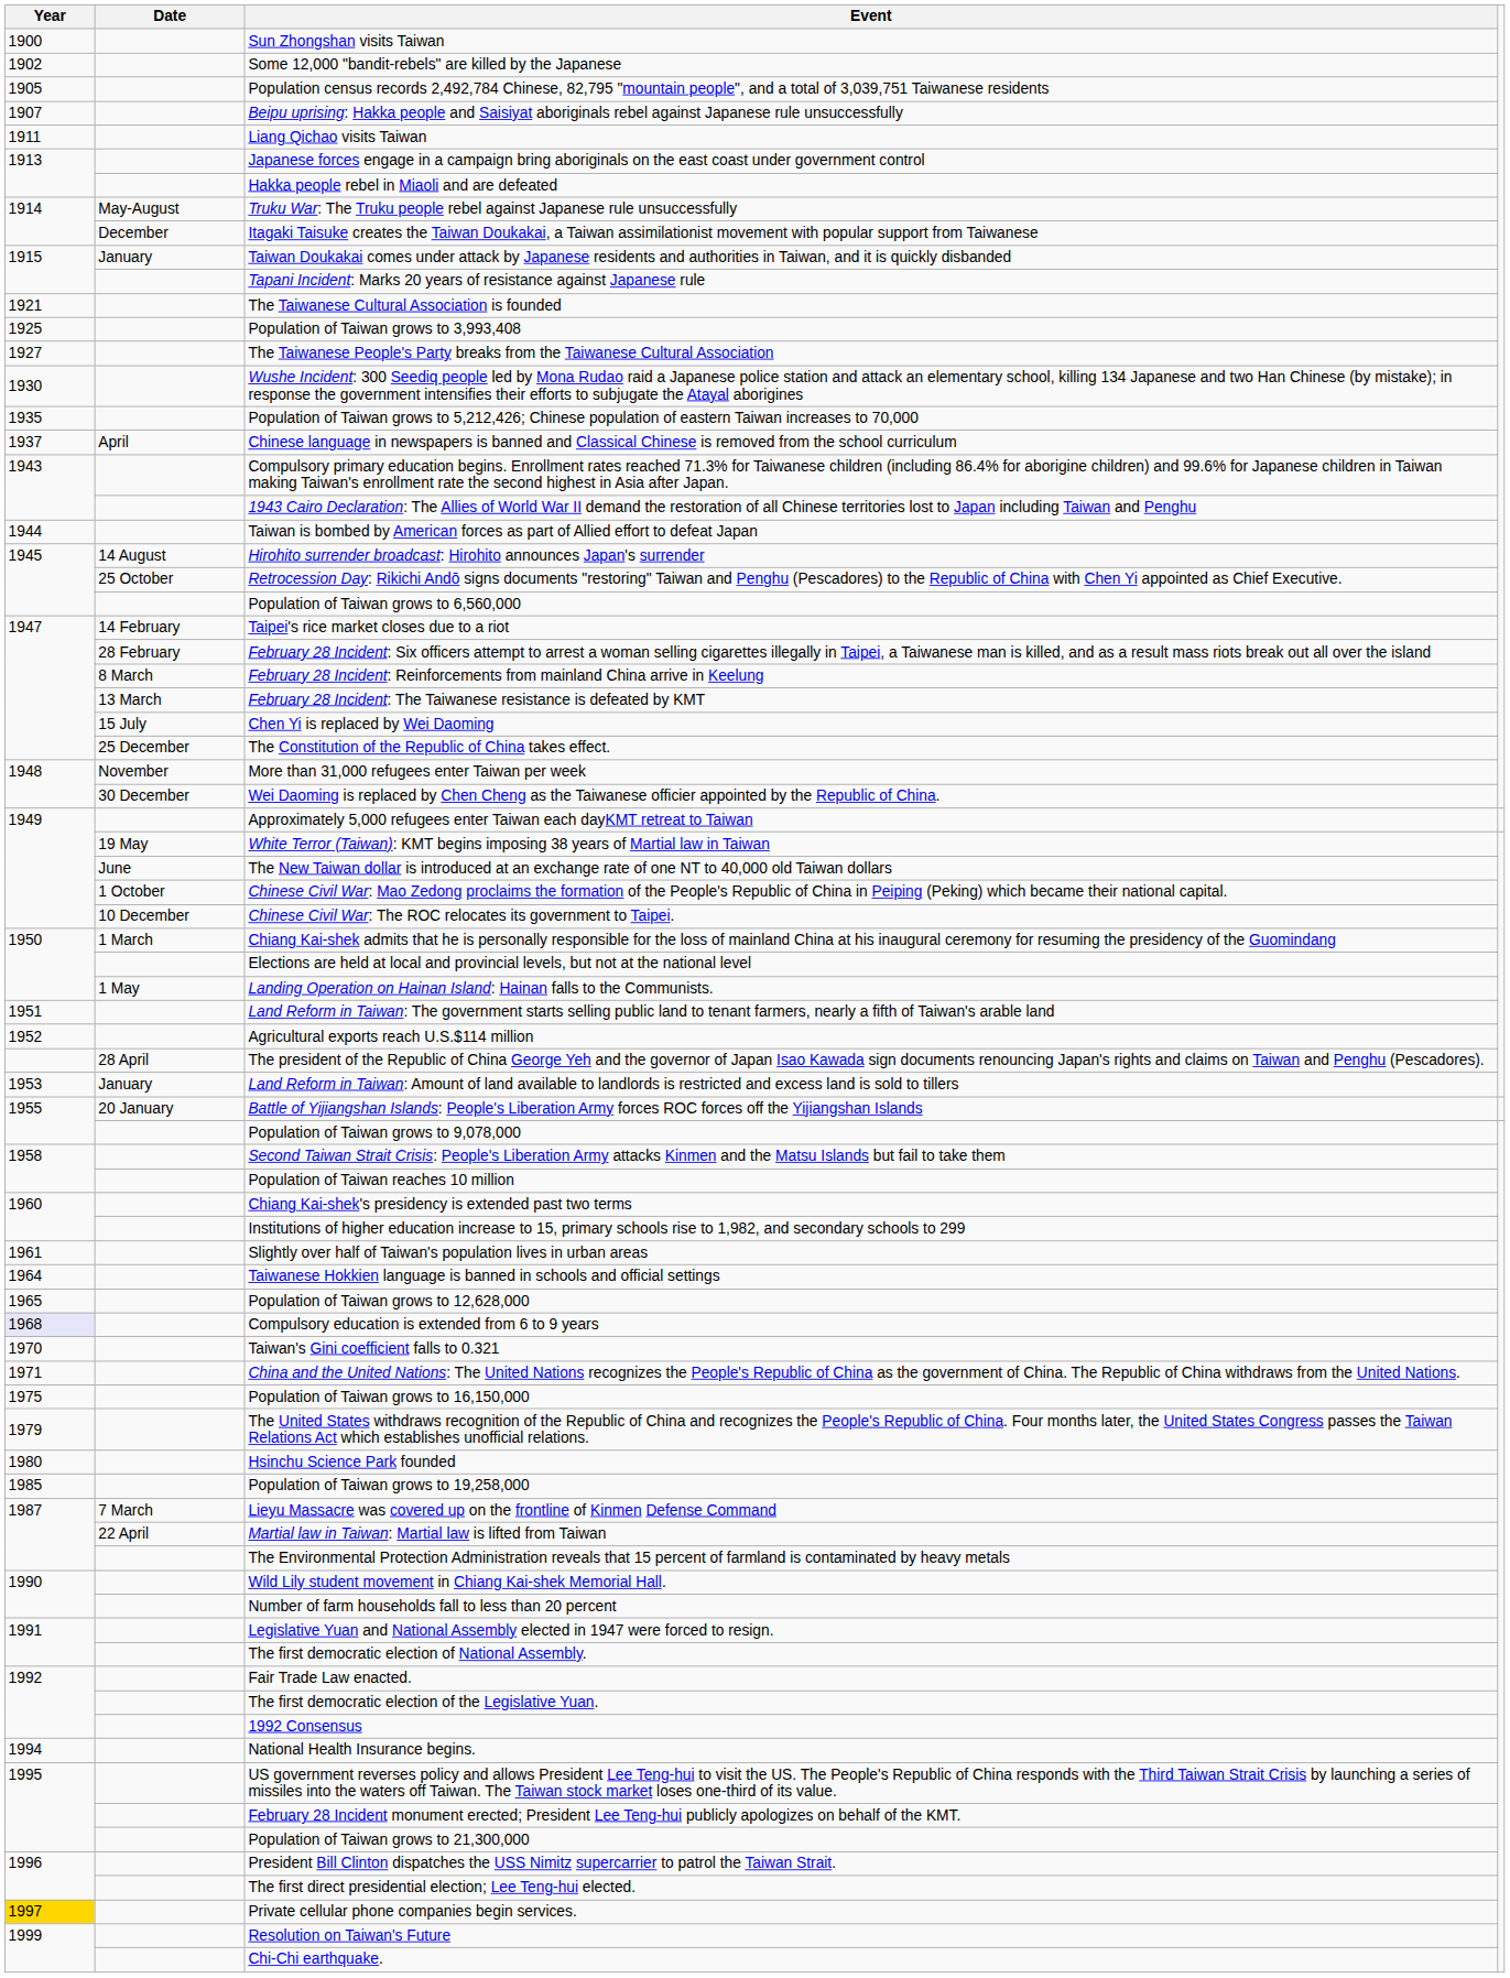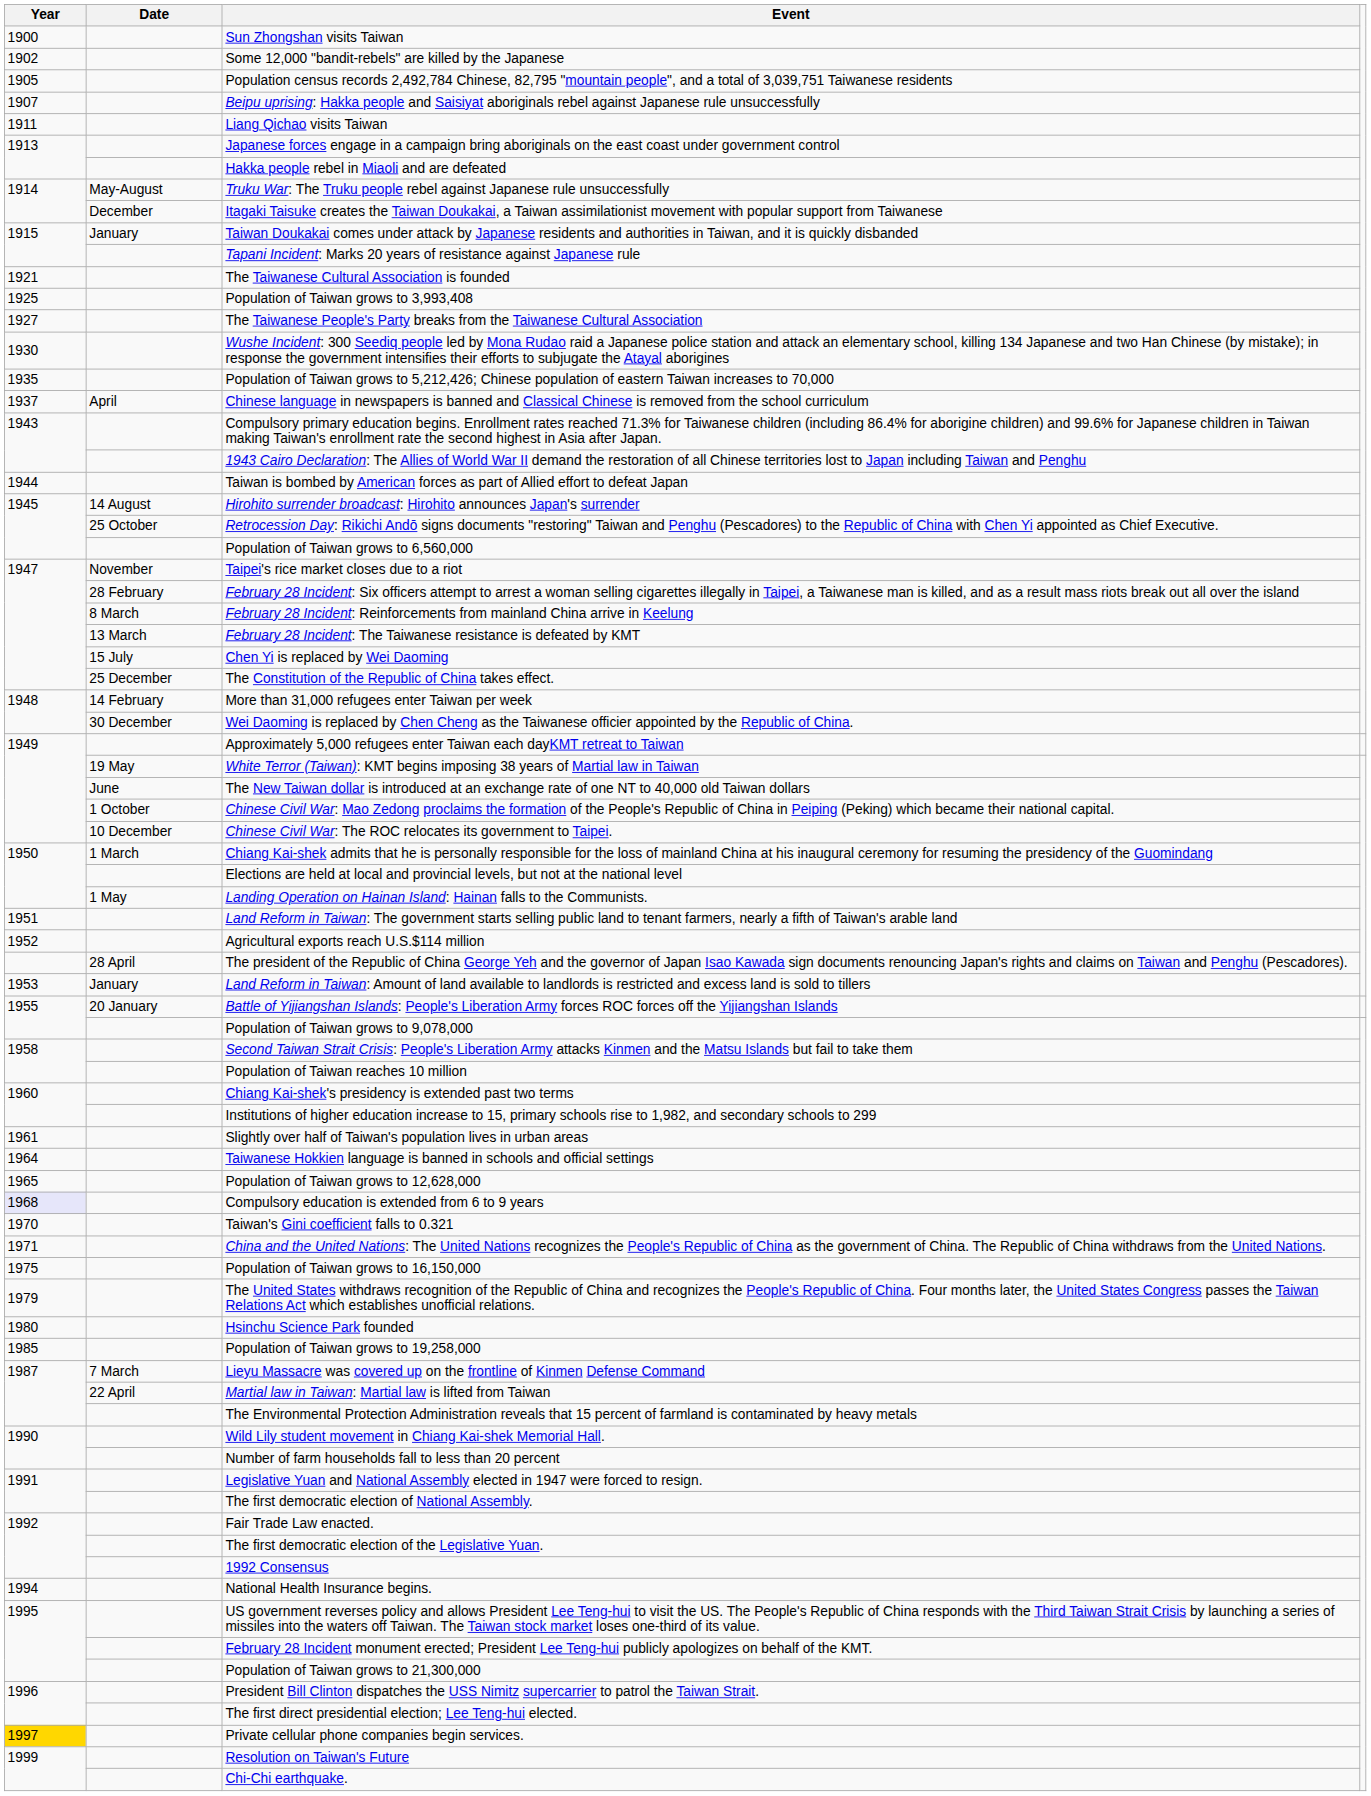Taipei's rice market closes due to a riot | Date: 14 February -> November
More than 31,000 refugees enter Taiwan per week | Date: November -> 14 February
